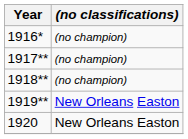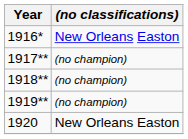1916* | (no classifications): (no champion) -> New Orleans Easton
1919** | (no classifications): New Orleans Easton -> (no champion)
